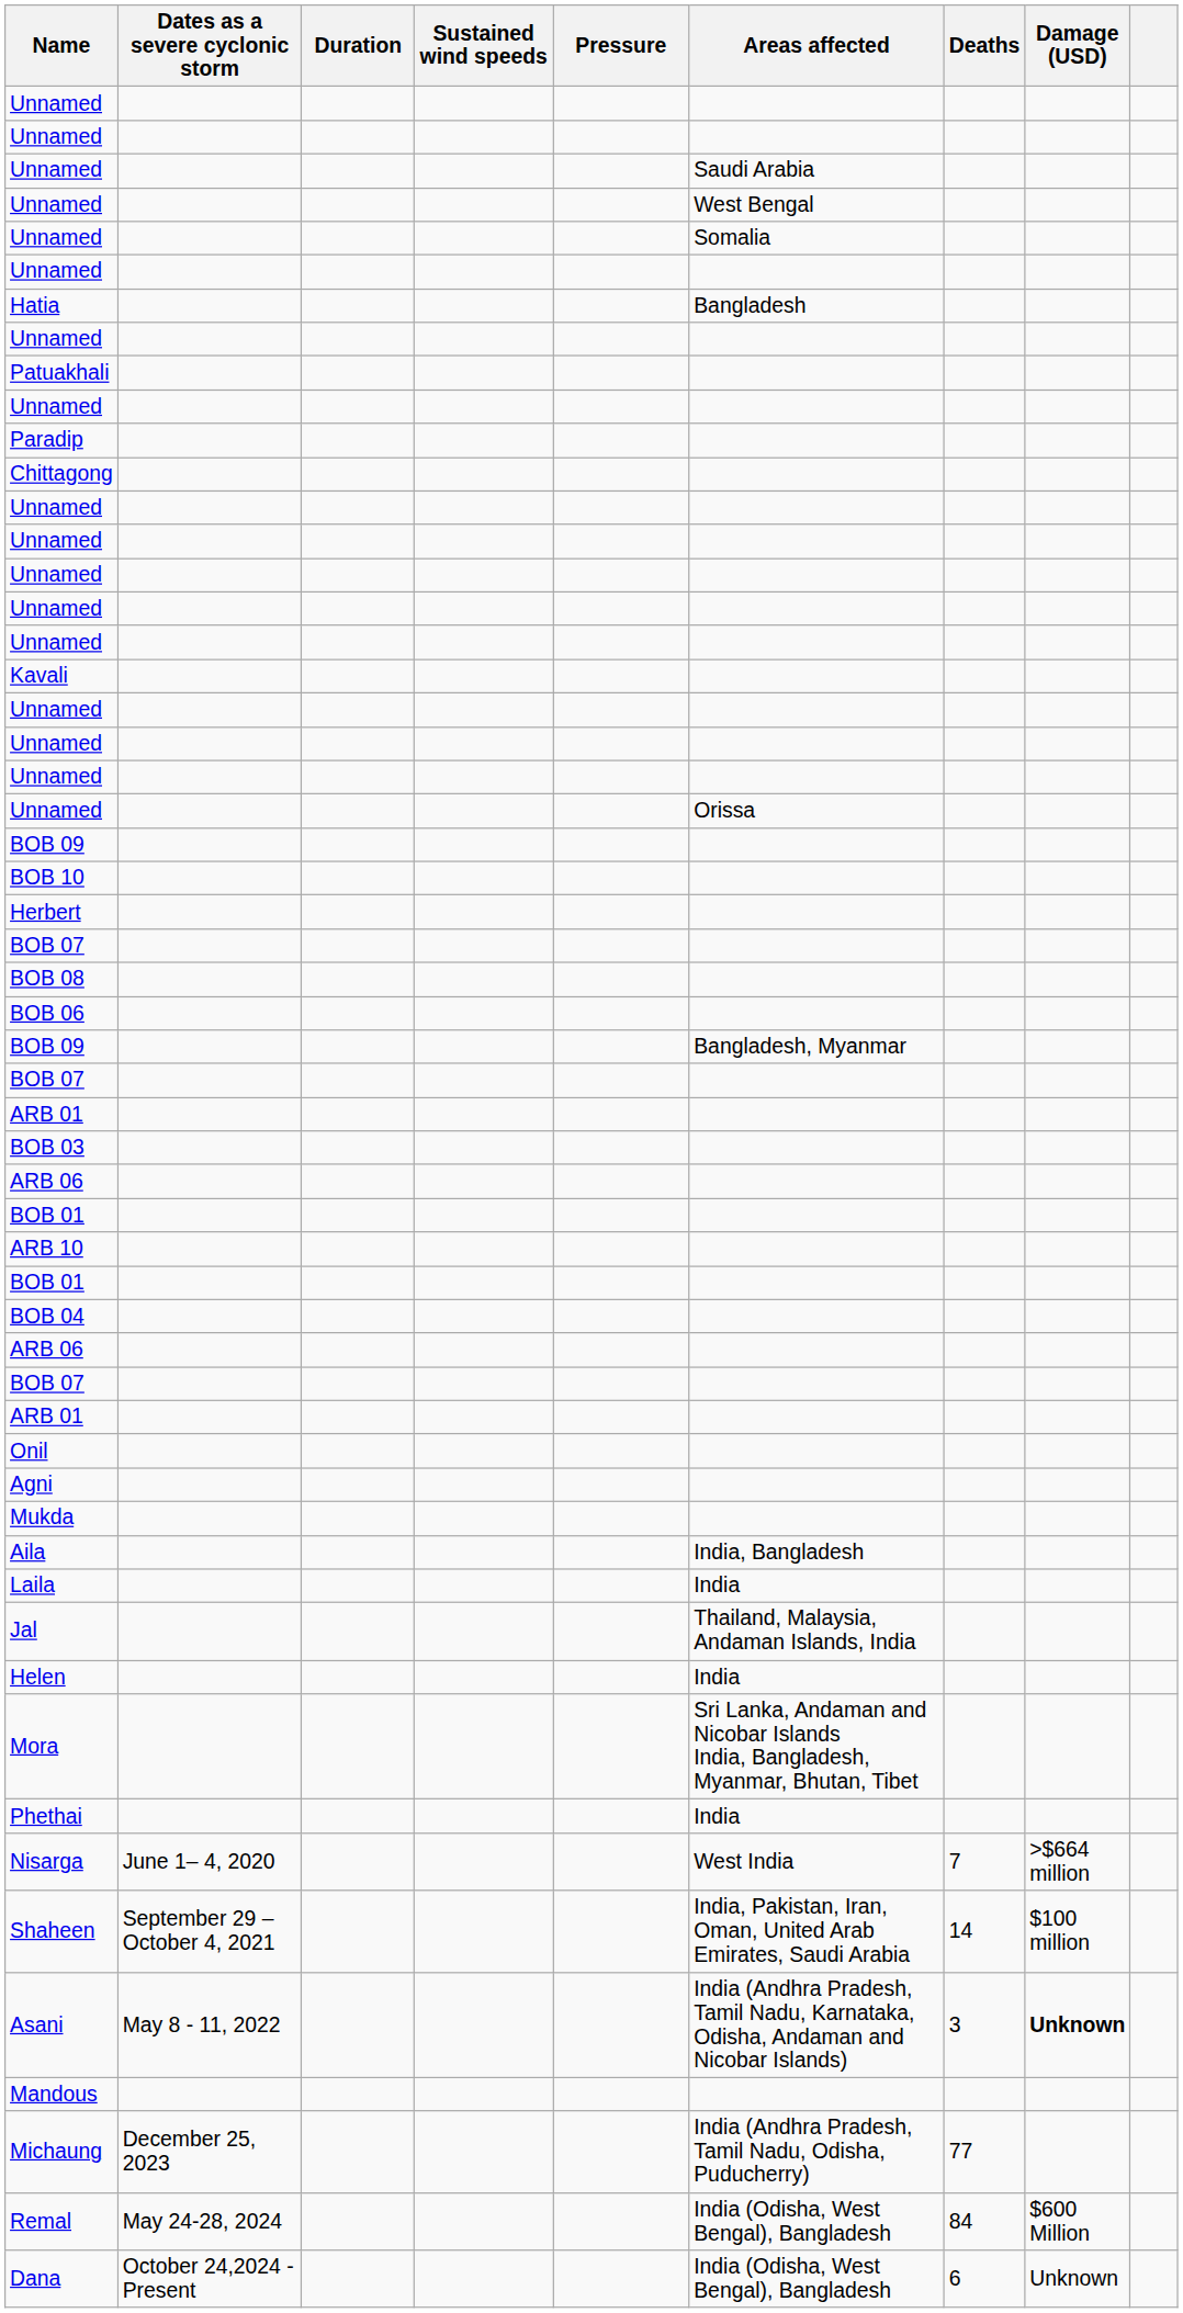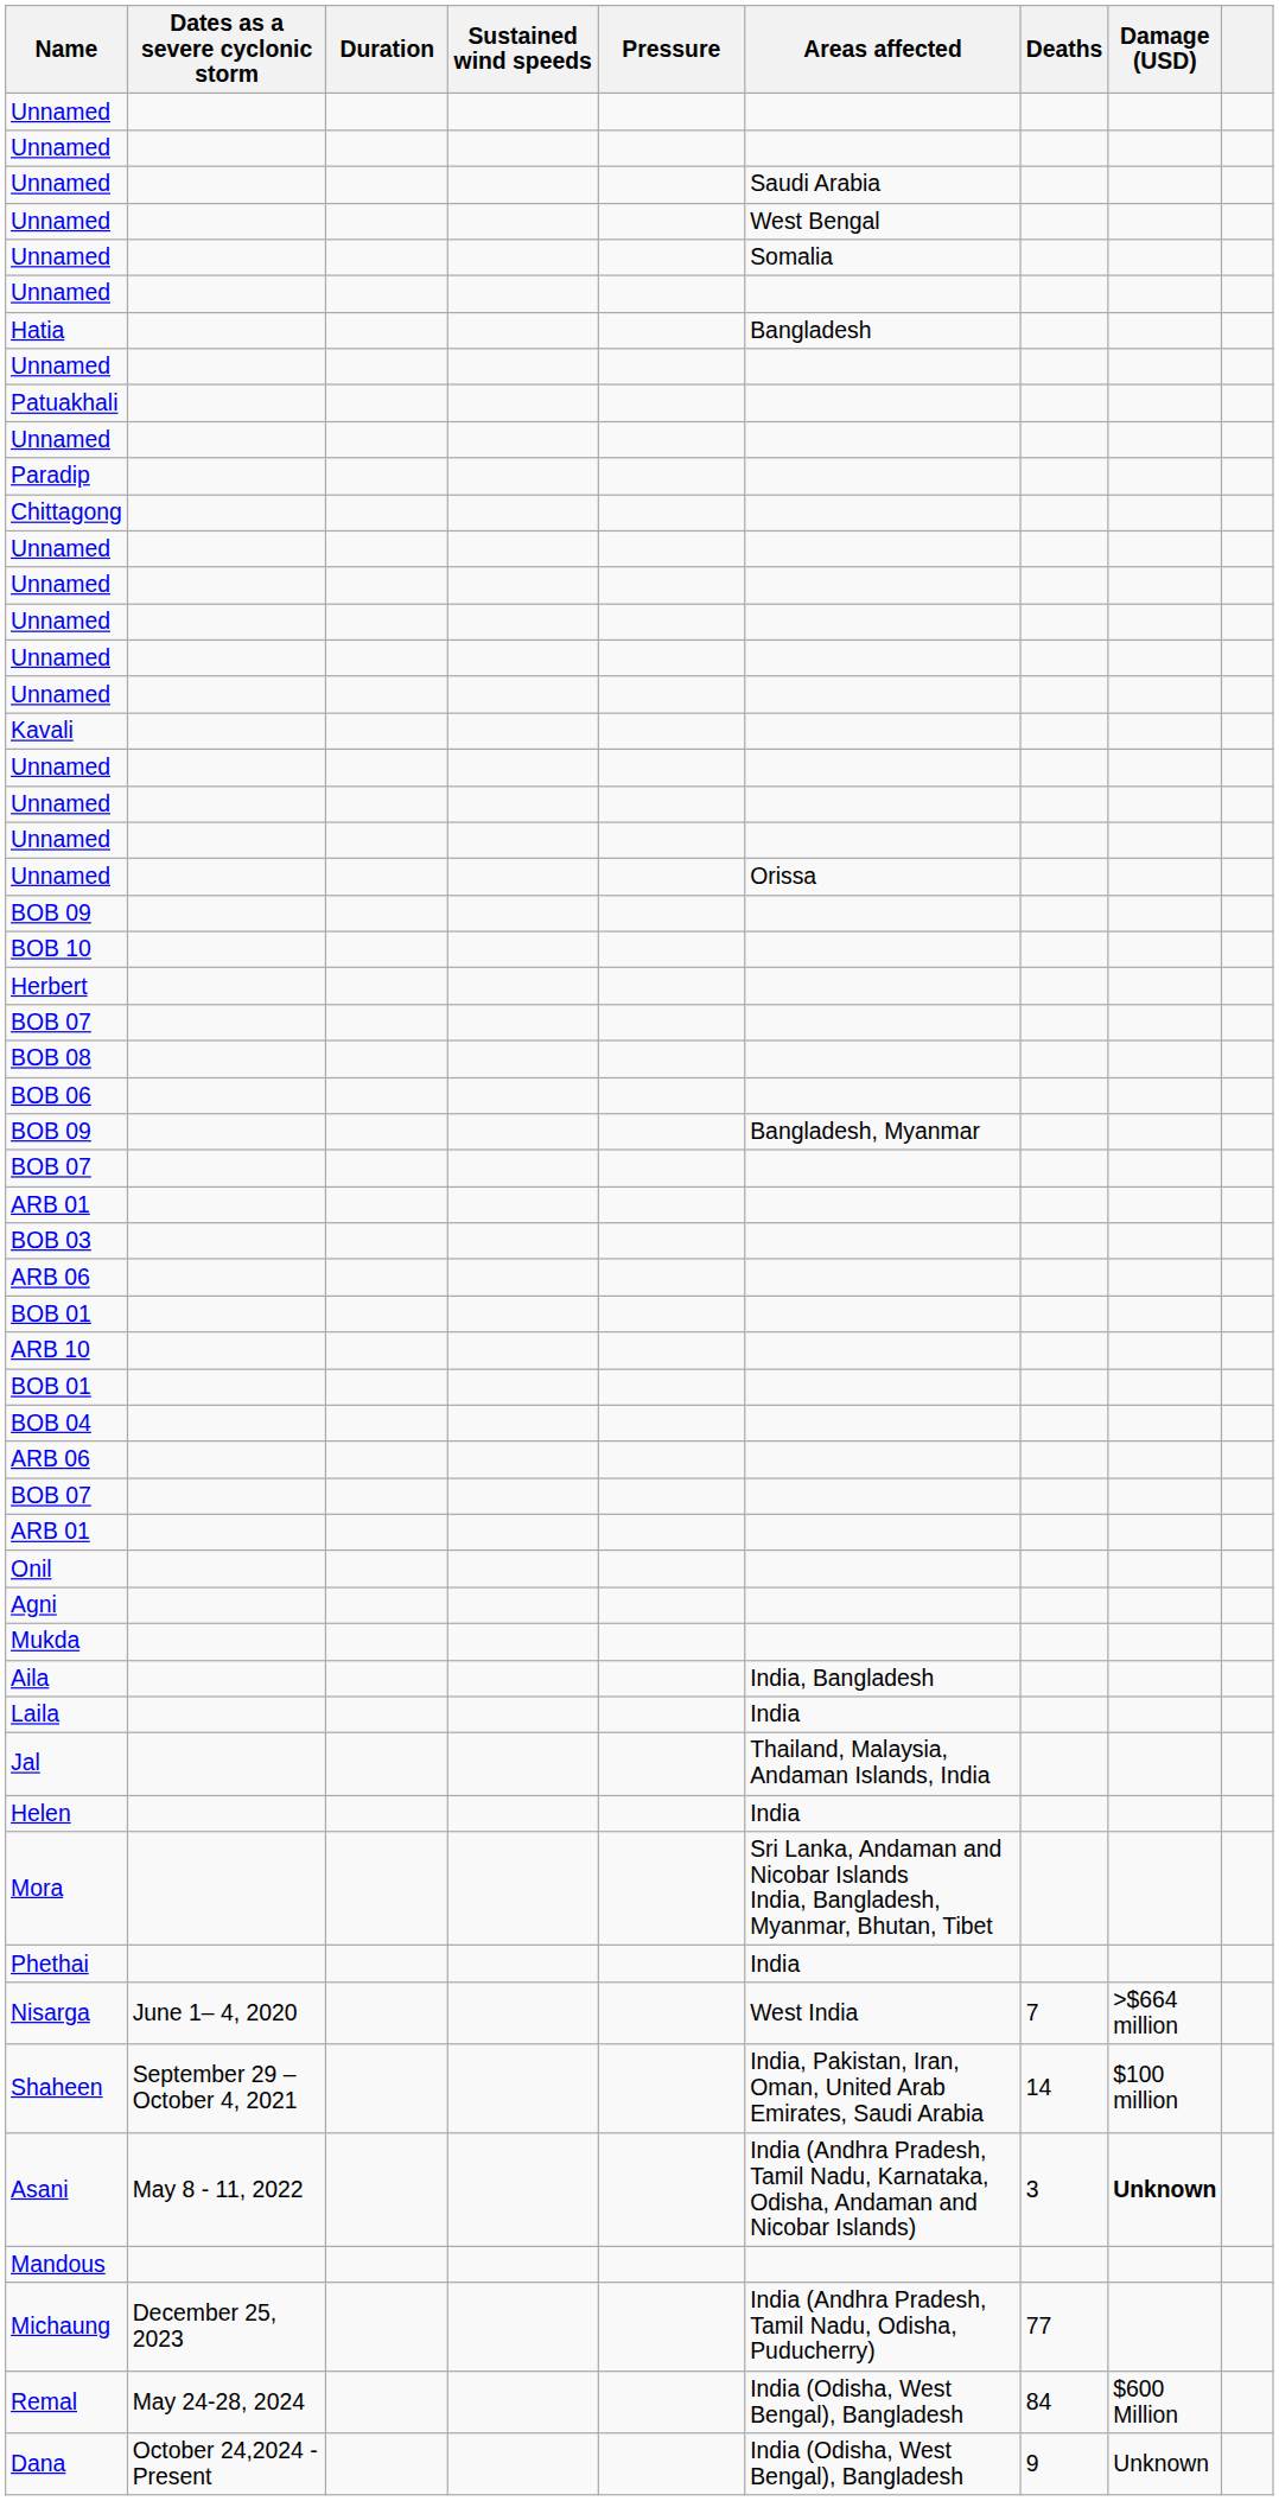Dana | Deaths: 6 -> 9
